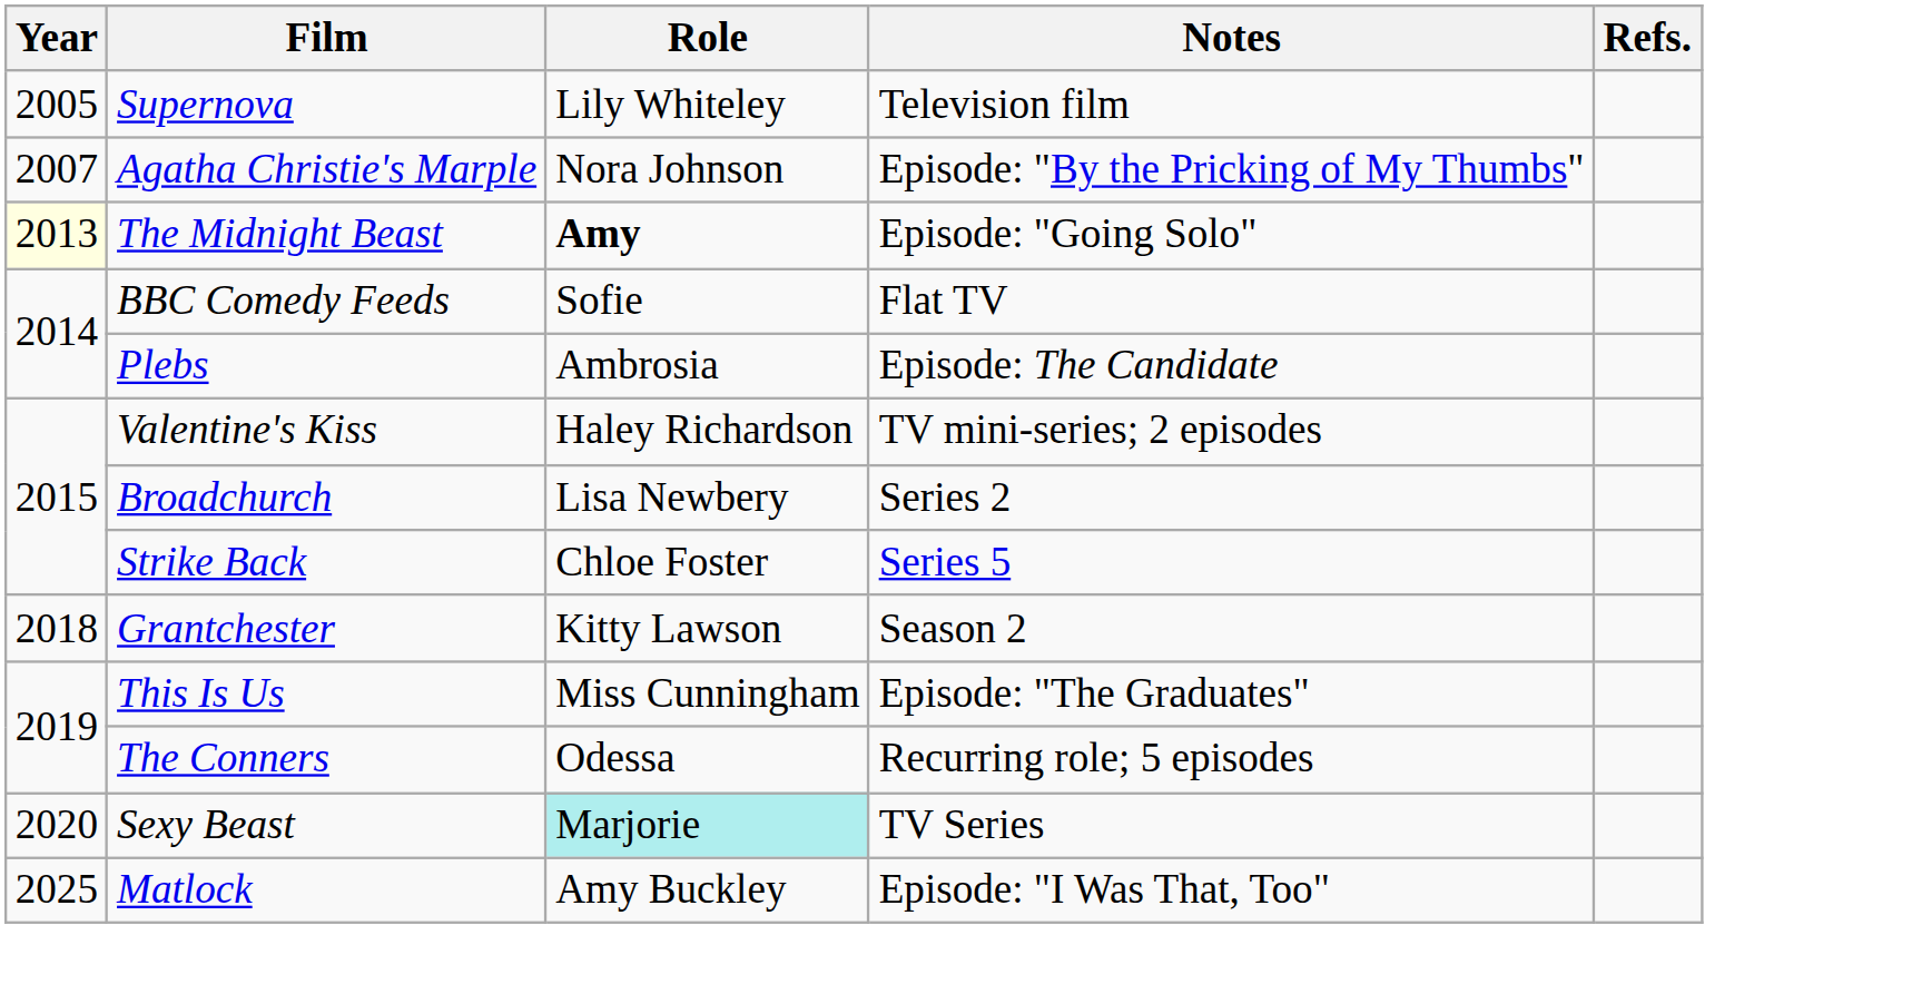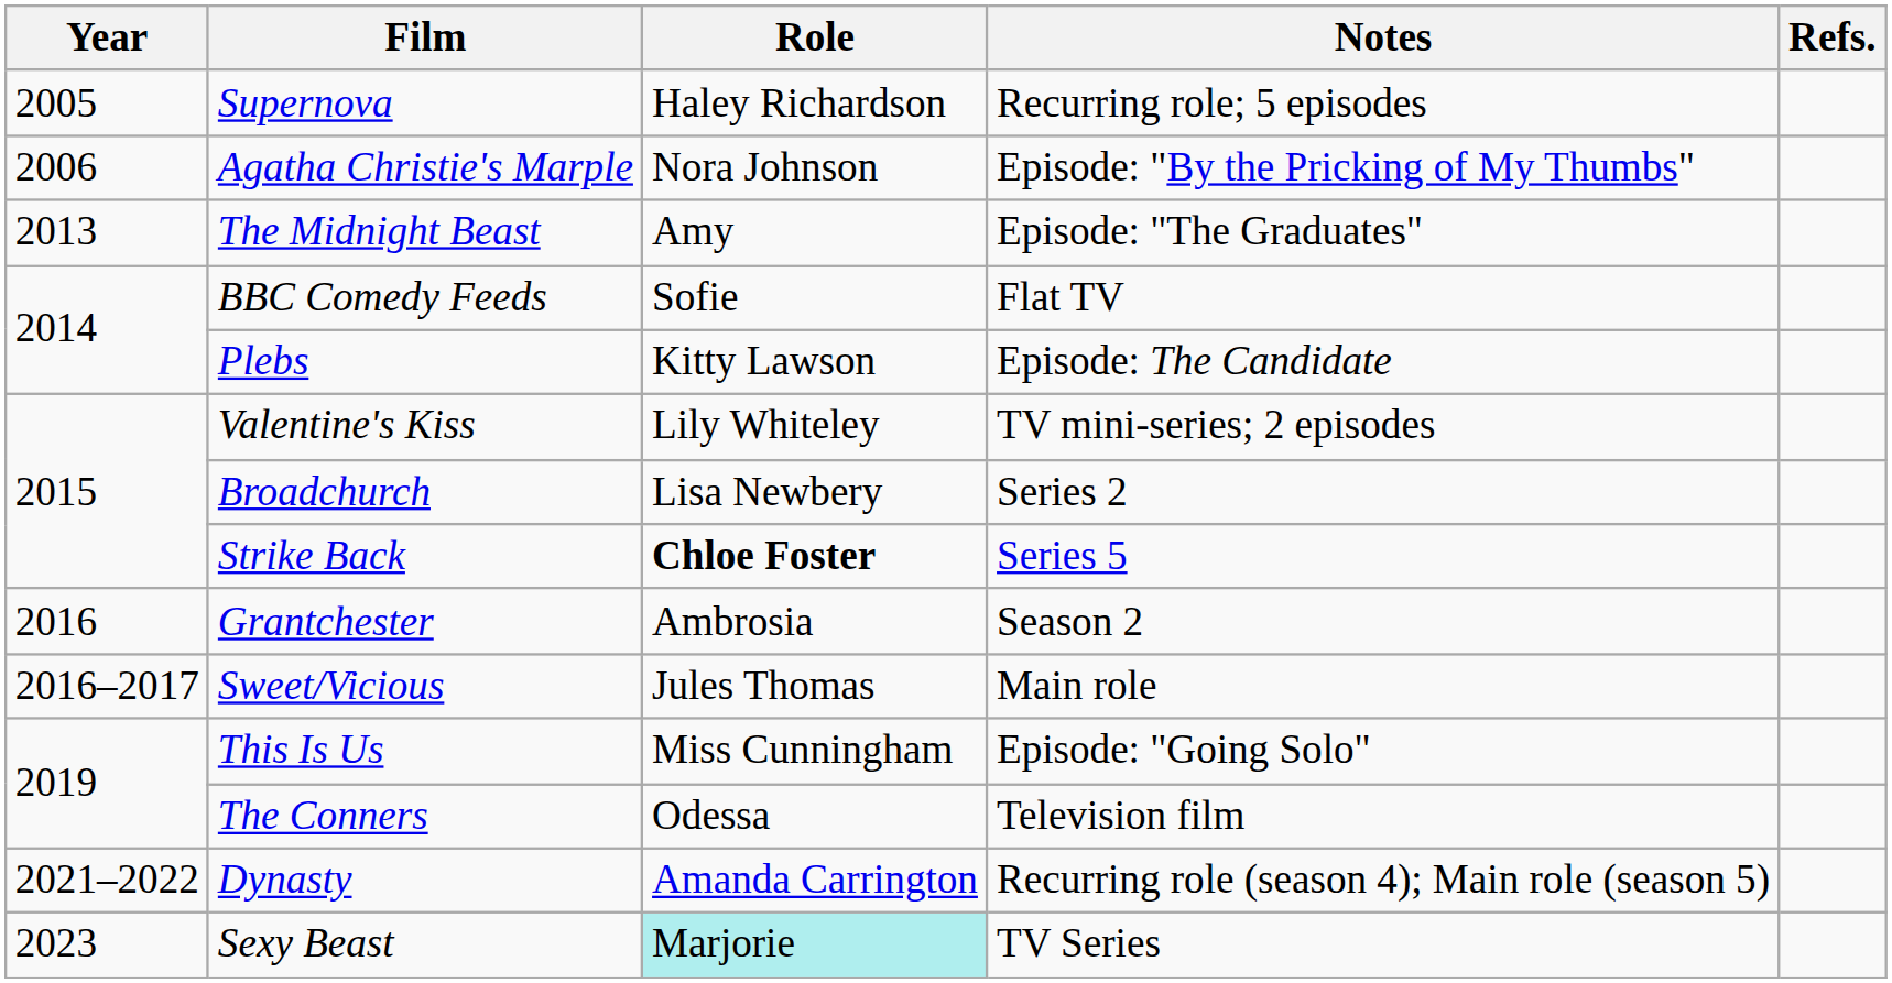Supernova | Role: Lily Whiteley -> Haley Richardson
Supernova | Notes: Television film -> Recurring role; 5 episodes
Agatha Christie's Marple | Year: 2007 -> 2006
The Midnight Beast | Year: lightyellow background -> no background
The Midnight Beast | Role: bold -> normal
The Midnight Beast | Notes: Episode: "Going Solo" -> Episode: "The Graduates"
Plebs | Role: Ambrosia -> Kitty Lawson
Valentine's Kiss | Role: Haley Richardson -> Lily Whiteley
Strike Back | Role: normal -> bold
Grantchester | Year: 2018 -> 2016
Grantchester | Role: Kitty Lawson -> Ambrosia
+ row: 2016–2017 | Sweet/Vicious | Jules Thomas | Main role
This Is Us | Notes: Episode: "The Graduates" -> Episode: "Going Solo"
The Conners | Notes: Recurring role; 5 episodes -> Television film
+ row: 2021–2022 | Dynasty | Amanda Carrington | Recurring role (season 4); Main role (season 5)
Sexy Beast | Year: 2020 -> 2023
- row: 2025 | Matlock | Amy Buckley | Episode: "I Was That, Too"
